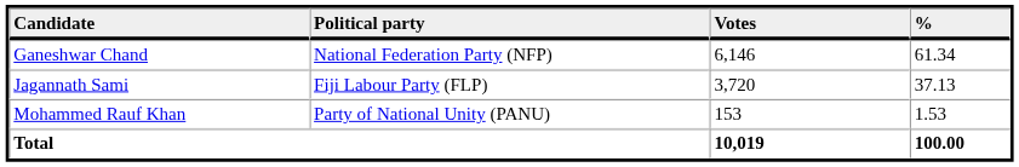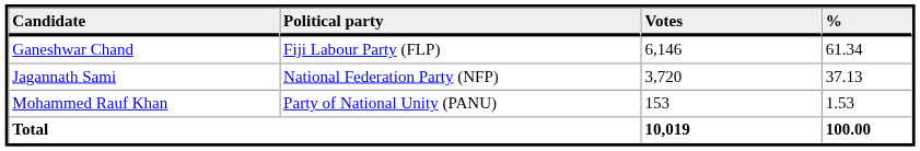Ganeshwar Chand | Political party: National Federation Party (NFP) -> Fiji Labour Party (FLP)
Jagannath Sami | Political party: Fiji Labour Party (FLP) -> National Federation Party (NFP)
